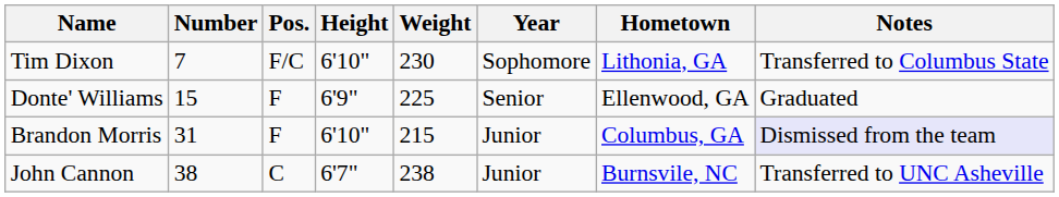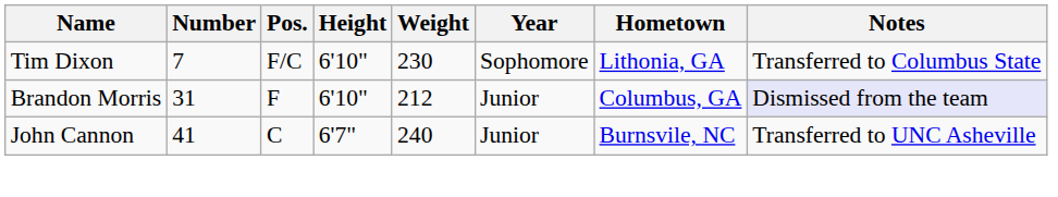- row: Donte' Williams | 15 | F | 6'9" | 225 | Senior | Ellenwood, GA | Graduated
Brandon Morris | Weight: 215 -> 212
John Cannon | Number: 38 -> 41
John Cannon | Weight: 238 -> 240
